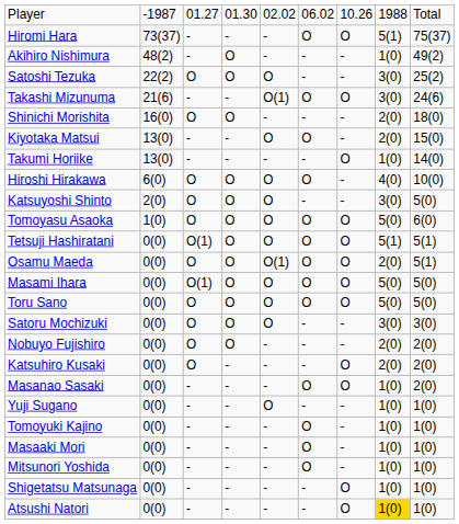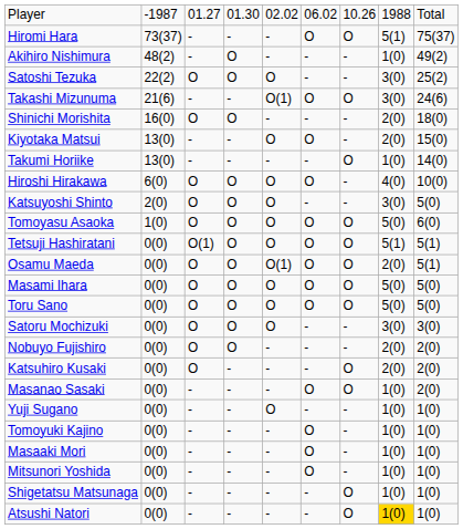Masami Ihara | column 3: O(1) -> O
